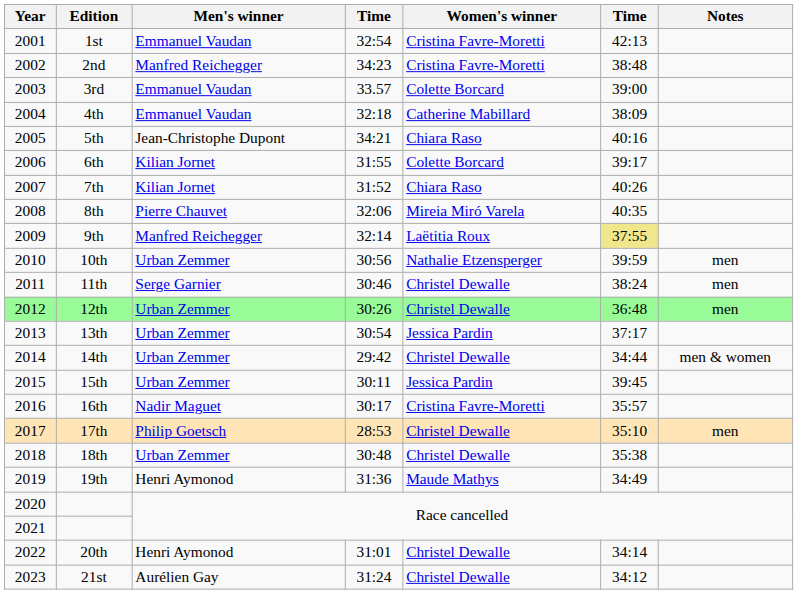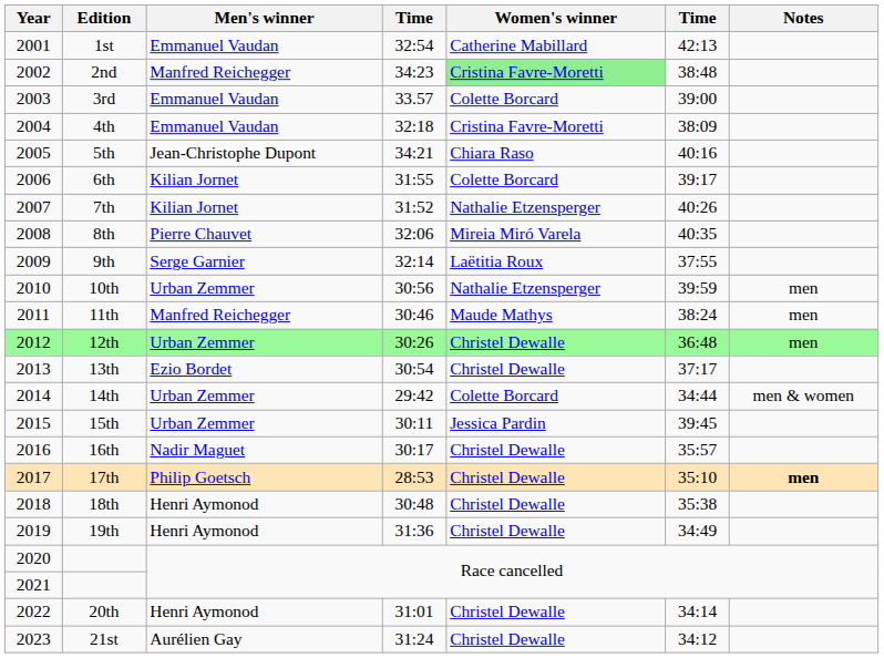1st | Women's winner: Cristina Favre-Moretti -> Catherine Mabillard
2nd | Women's winner: no background -> lightgreen background
4th | Women's winner: Catherine Mabillard -> Cristina Favre-Moretti
7th | Women's winner: Chiara Raso -> Nathalie Etzensperger
9th | Men's winner: Manfred Reichegger -> Serge Garnier
9th | column 6: khaki background -> no background
11th | Men's winner: Serge Garnier -> Manfred Reichegger
11th | Women's winner: Christel Dewalle -> Maude Mathys
13th | Men's winner: Urban Zemmer -> Ezio Bordet
13th | Women's winner: Jessica Pardin -> Christel Dewalle
14th | Women's winner: Christel Dewalle -> Colette Borcard
16th | Women's winner: Cristina Favre-Moretti -> Christel Dewalle
17th | Notes: normal -> bold
18th | Men's winner: Urban Zemmer -> Henri Aymonod
19th | Women's winner: Maude Mathys -> Christel Dewalle
